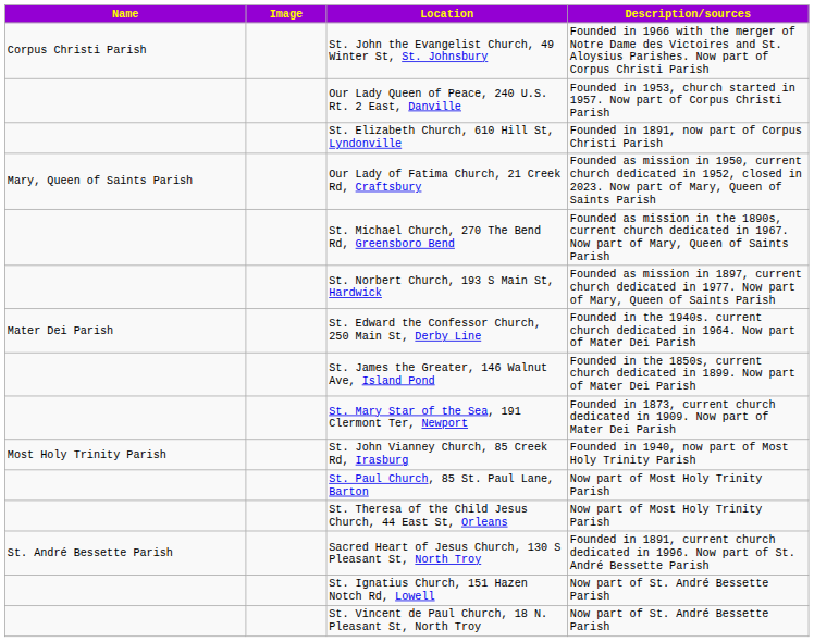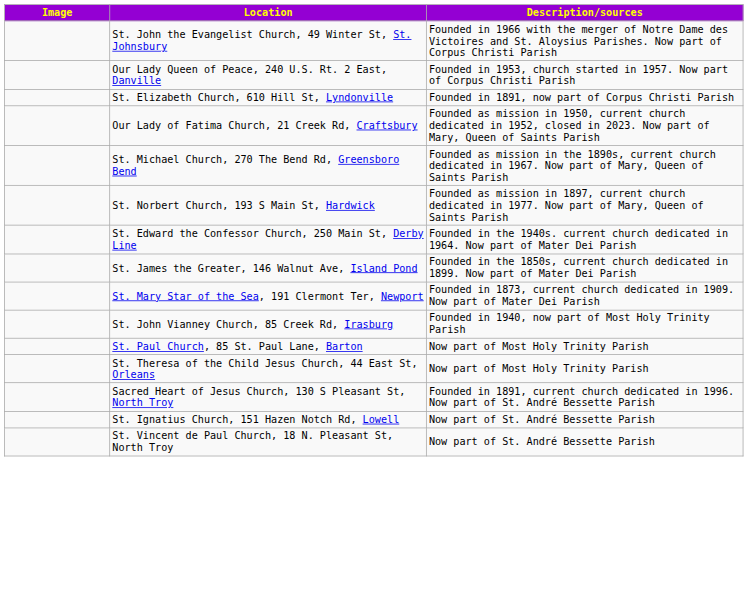- column: Name | Corpus Christi Parish | Mary, Queen of Saints Parish | Mater Dei Parish | Most Holy Trinity Parish | St. André Bessette Parish
